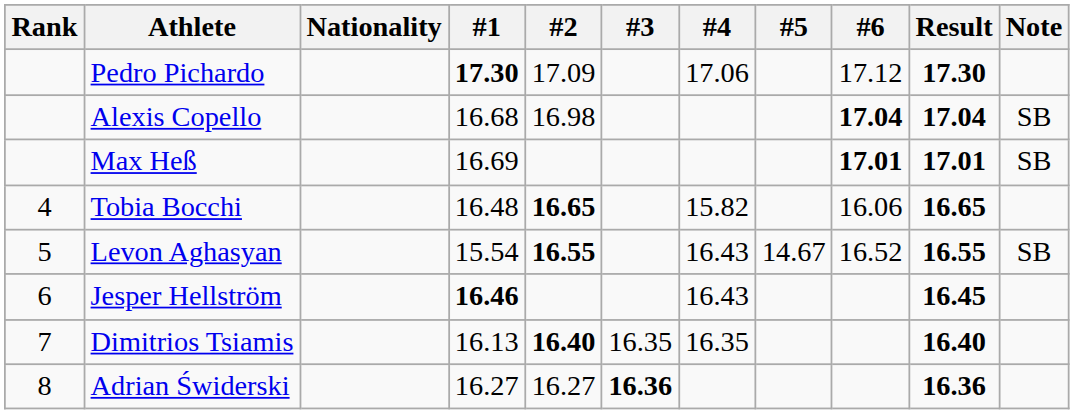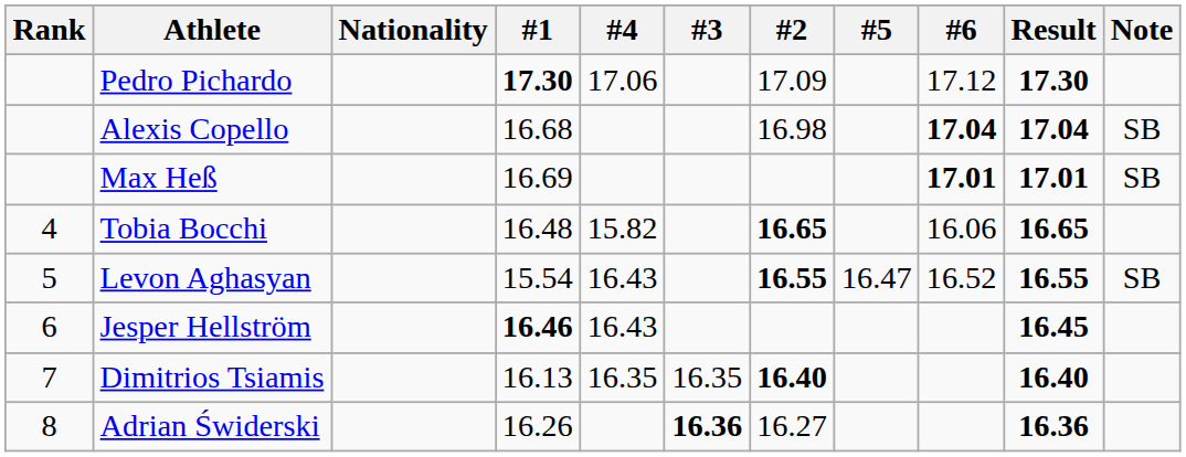columns swapped: #2 <-> #4
Levon Aghasyan | #5: 14.67 -> 16.47
Adrian Świderski | #1: 16.27 -> 16.26
